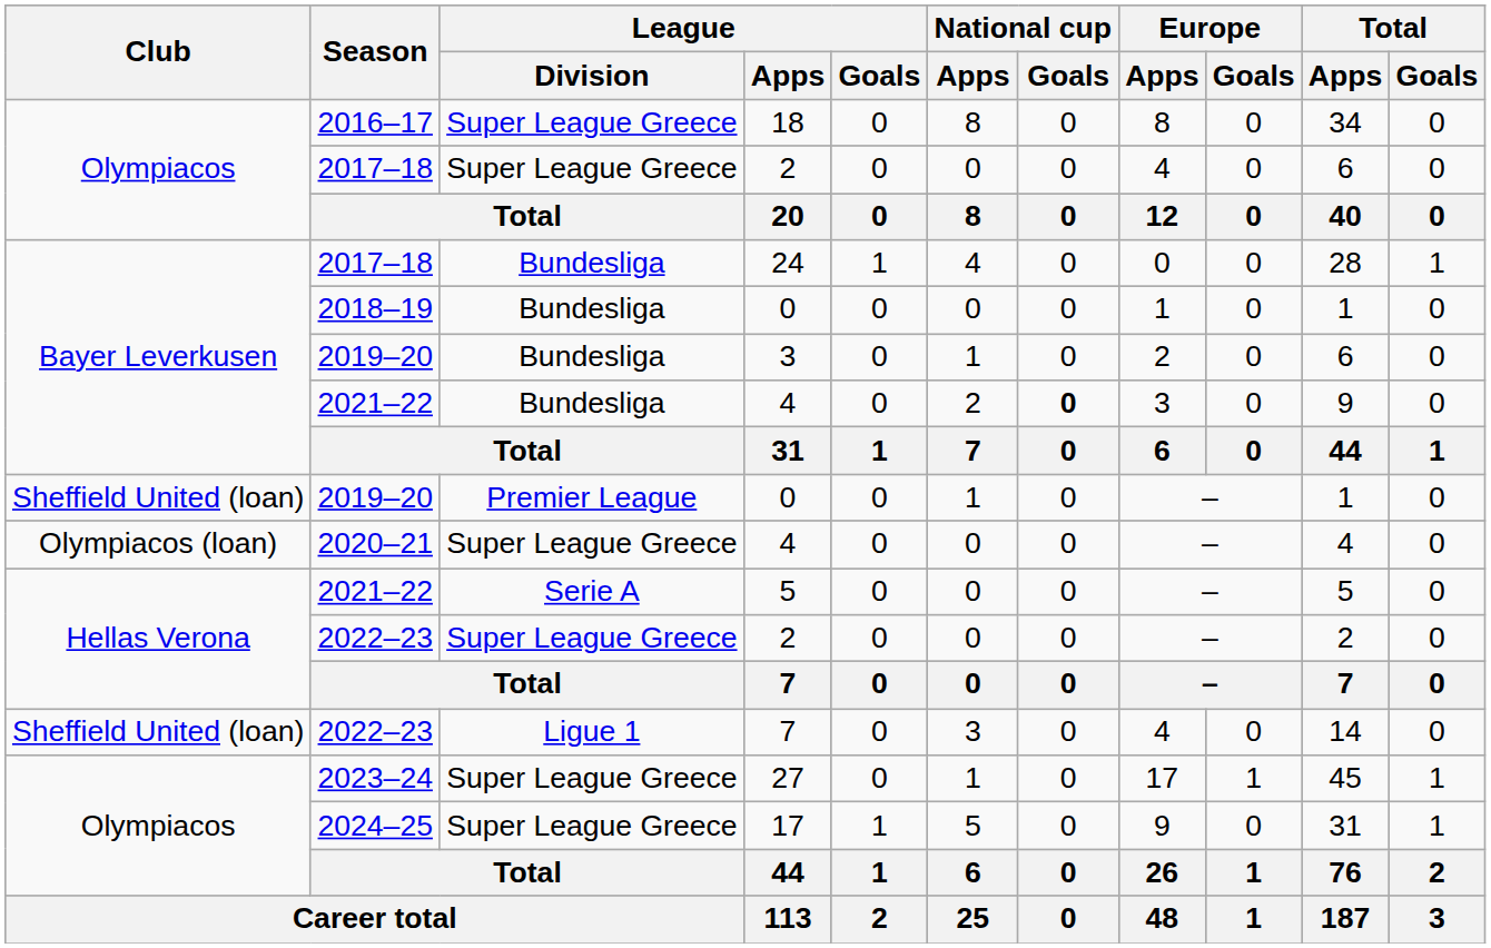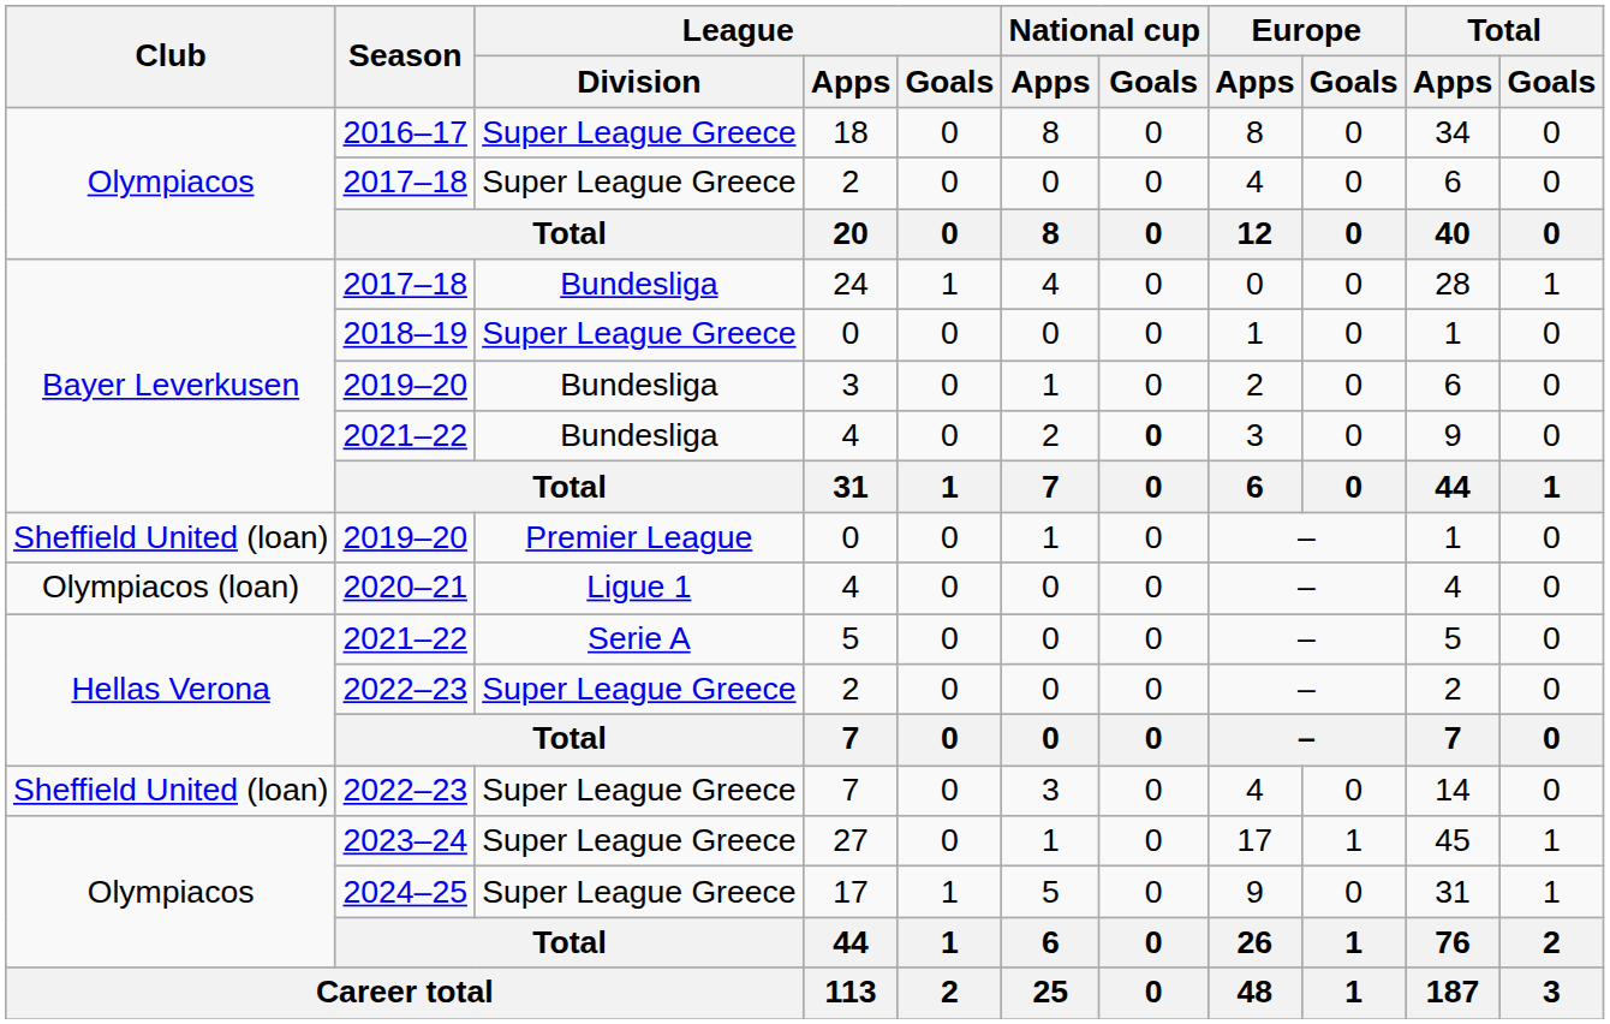2018–19 / 0 | League / Division: Bundesliga -> Super League Greece
2020–21 / 4 | League / Division: Super League Greece -> Ligue 1
2022–23 / 7 | League / Division: Ligue 1 -> Super League Greece
